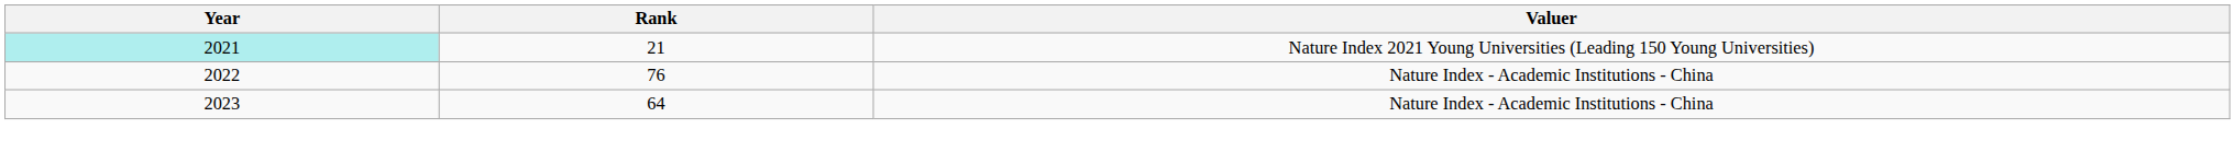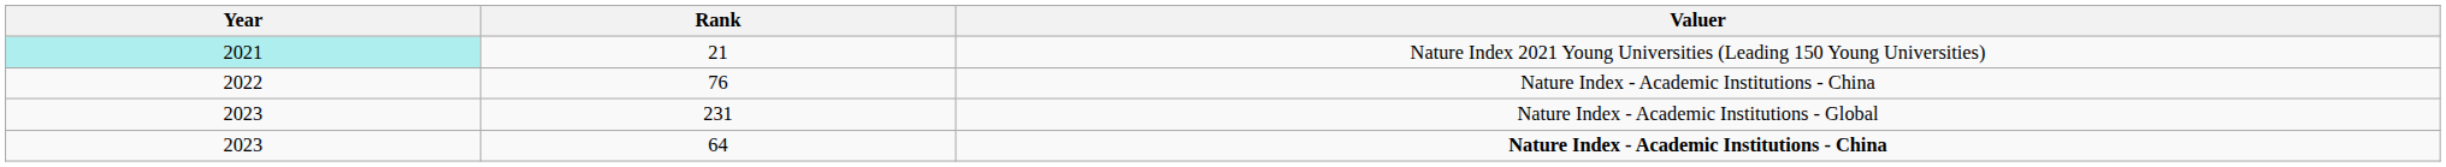+ row: 2023 | 231 | Nature Index - Academic Institutions - Global
64 | Valuer: normal -> bold
